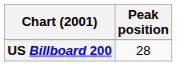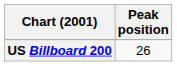US Billboard 200 | Peak position: 28 -> 26
